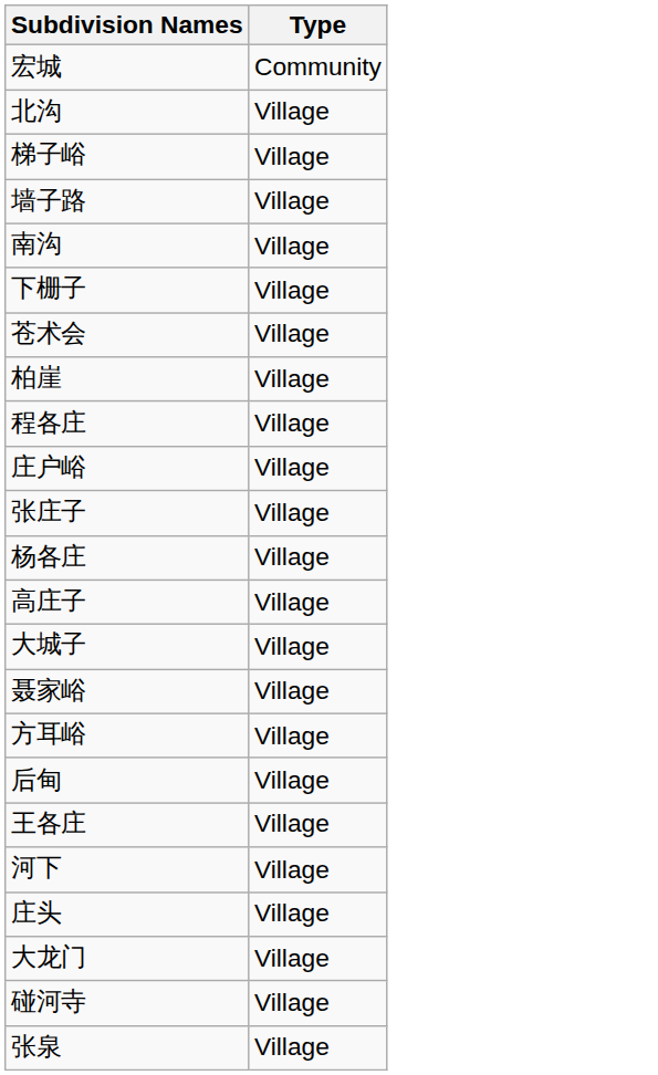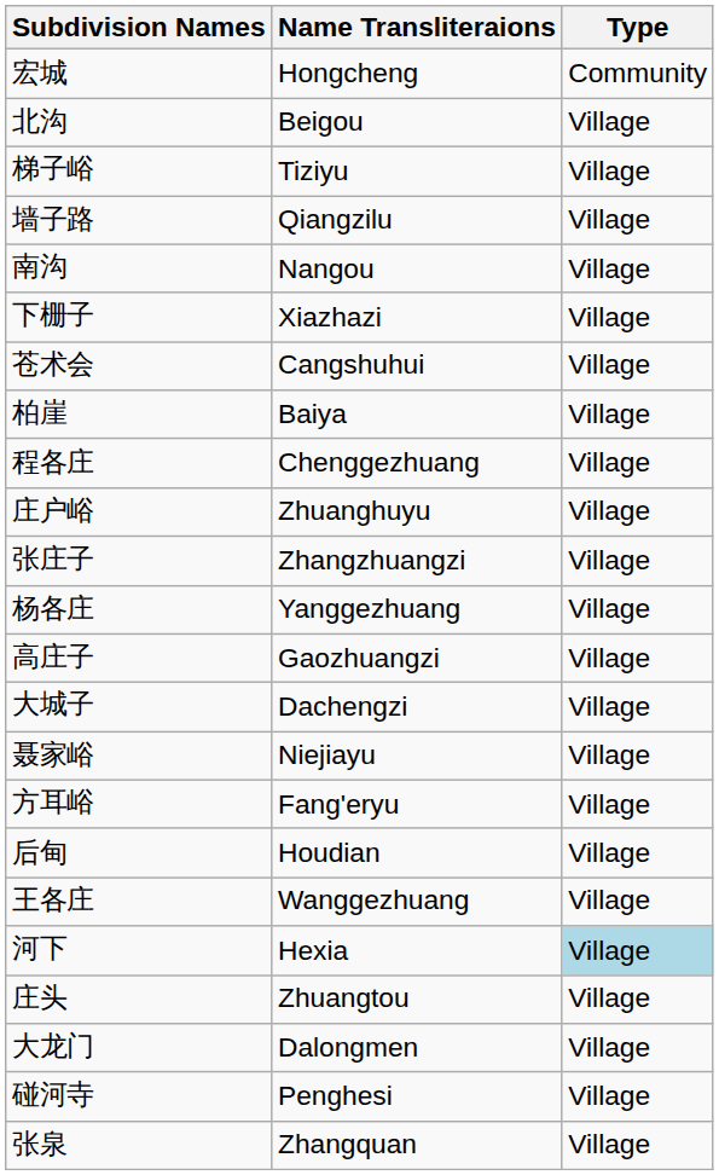+ column: Name Transliteraions | Hongcheng | Beigou | Tiziyu | Qiangzilu | Nangou | Xiazhazi | Cangshuhui | Baiya | Chenggezhuang | Zhuanghuyu | Zhangzhuangzi | Yanggezhuang | Gaozhuangzi | Dachengzi | Niejiayu | Fang'eryu | Houdian | Wanggezhuang | Hexia | Zhuangtou | Dalongmen | Penghesi | Zhangquan
河下 | Type: no background -> lightblue background
